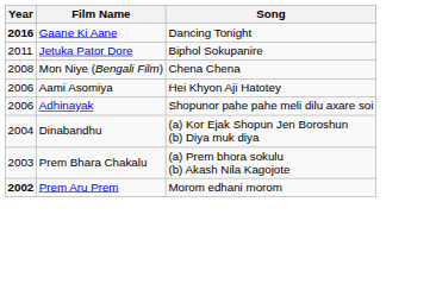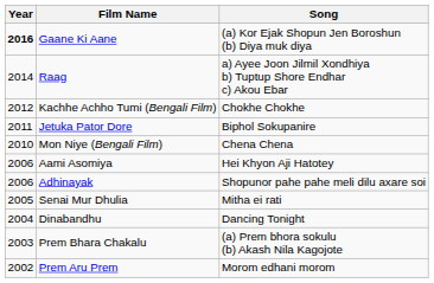Gaane Ki Aane | Song: Dancing Tonight -> (a) Kor Ejak Shopun Jen Boroshun (b) Diya muk diya
+ row: 2014 | Raag | a) Ayee Joon Jilmil Xondhiya b) Tuptup Shore Endhar c) Akou Ebar
+ row: 2012 | Kachhe Achho Tumi (Bengali Film) | Chokhe Chokhe
Mon Niye (Bengali Film) | Year: 2008 -> 2010
+ row: 2005 | Senai Mur Dhulia | Mitha ei rati
Dinabandhu | Song: (a) Kor Ejak Shopun Jen Boroshun (b) Diya muk diya -> Dancing Tonight
Prem Aru Prem | Year: bold -> normal
